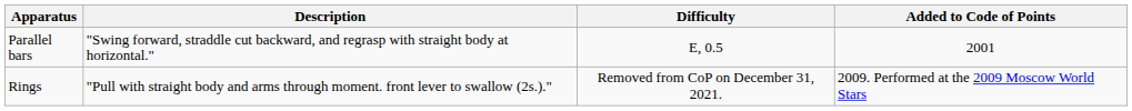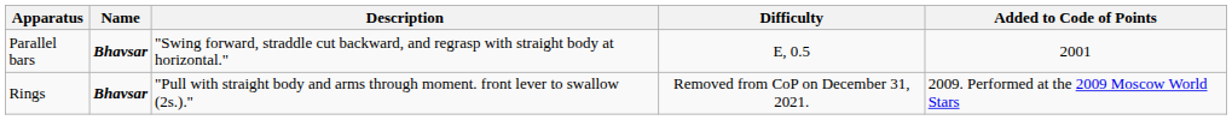+ column: Name | Bhavsar | Bhavsar
